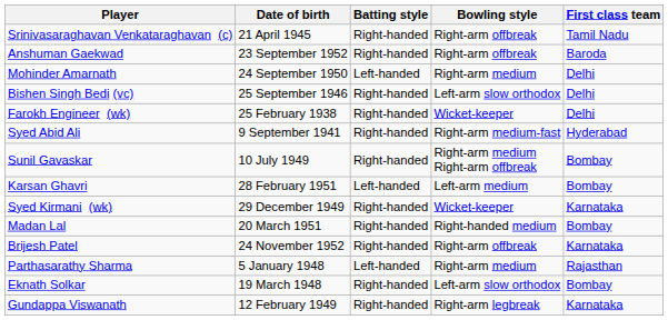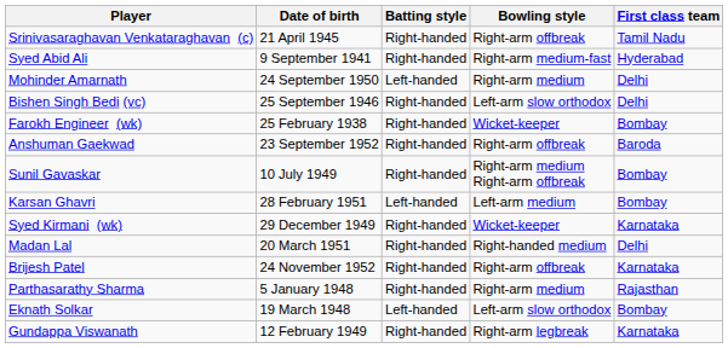rows swapped: Syed Abid Ali <-> Anshuman Gaekwad
Farokh Engineer (wk) | First class team: Delhi -> Bombay
Madan Lal | First class team: Bombay -> Delhi
Parthasarathy Sharma | Batting style: Left-handed -> Right-handed
Eknath Solkar | Batting style: Right-handed -> Left-handed
